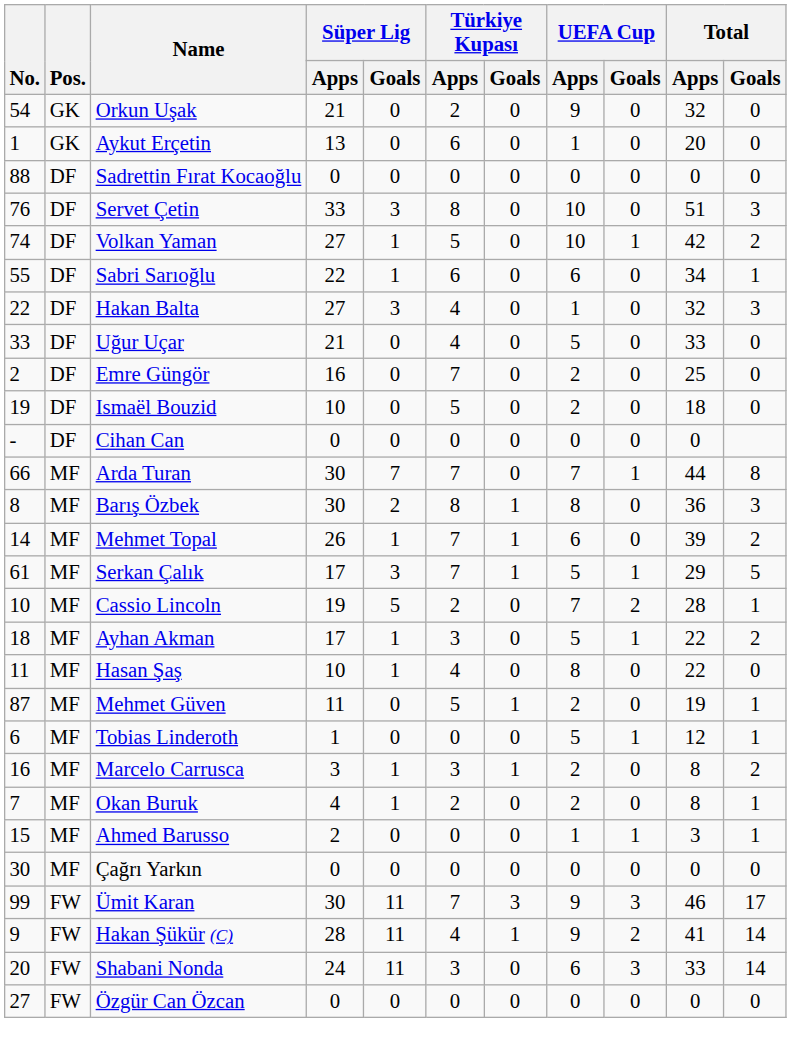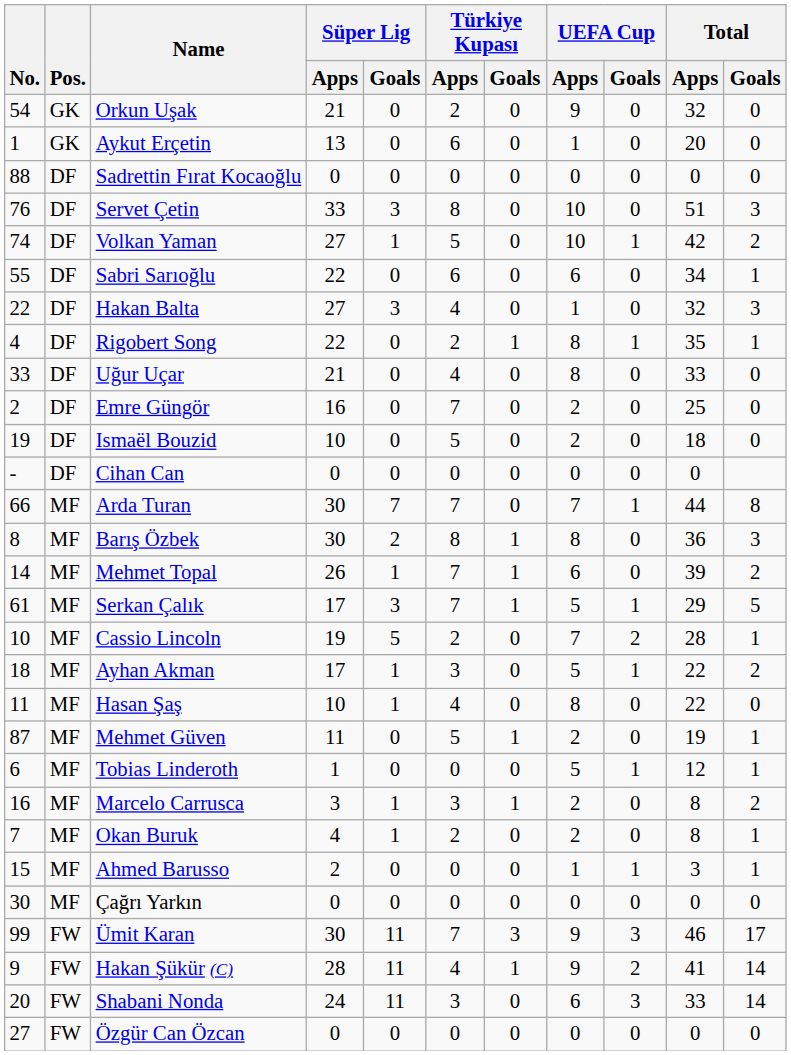Sabri Sarıoğlu | Süper Lig / Goals: 1 -> 0
+ row: 4 | DF | Rigobert Song | 22 | 0 | 2 | 1 | 8 | 1 | 35 | 1
Uğur Uçar | UEFA Cup / Apps: 5 -> 8
